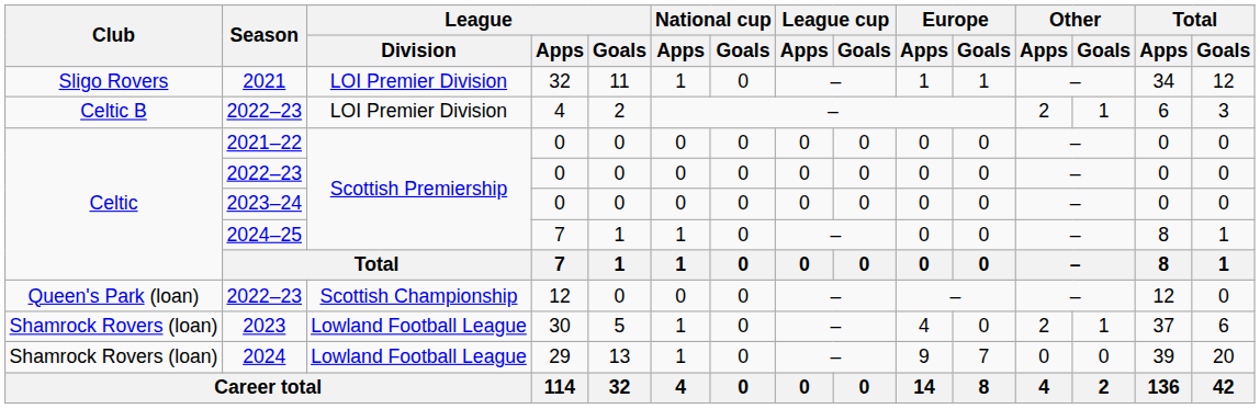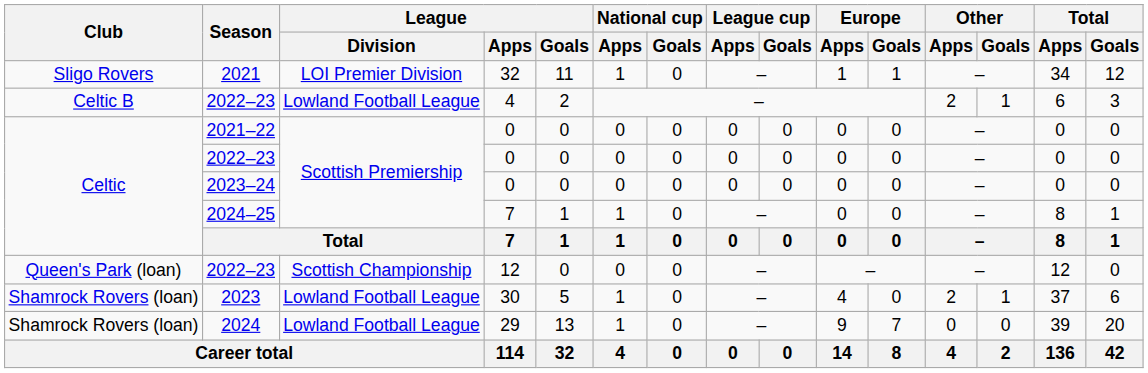2022–23 / 4 | League / Division: LOI Premier Division -> Lowland Football League
